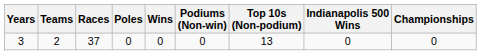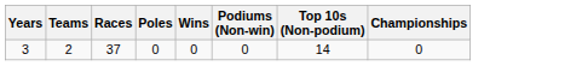- column: Indianapolis 500 Wins | 0
3 | Top 10s (Non-podium): 13 -> 14
